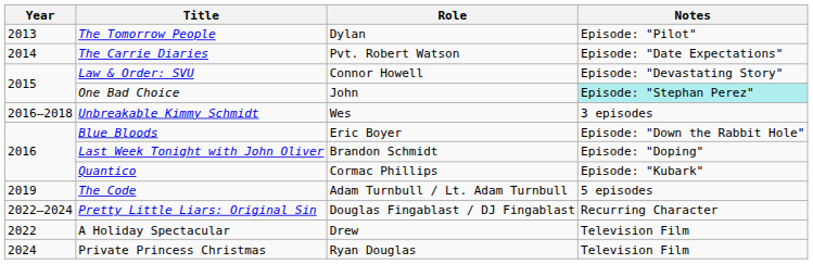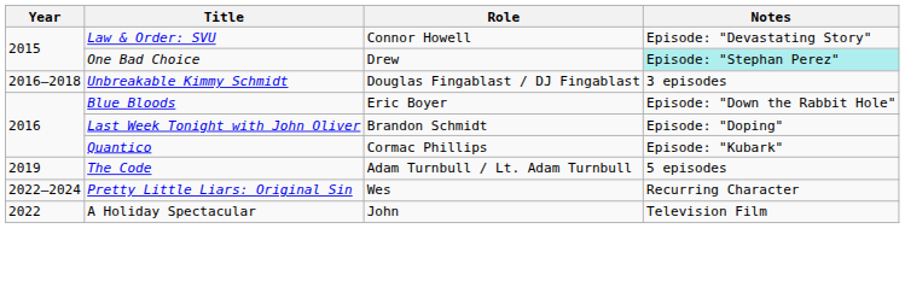- row: 2013 | The Tomorrow People | Dylan | Episode: "Pilot"
- row: 2014 | The Carrie Diaries | Pvt. Robert Watson | Episode: "Date Expectations"
One Bad Choice | Role: John -> Drew
Unbreakable Kimmy Schmidt | Role: Wes -> Douglas Fingablast / DJ Fingablast
Pretty Little Liars: Original Sin | Role: Douglas Fingablast / DJ Fingablast -> Wes
A Holiday Spectacular | Role: Drew -> John
- row: 2024 | Private Princess Christmas | Ryan Douglas | Television Film
